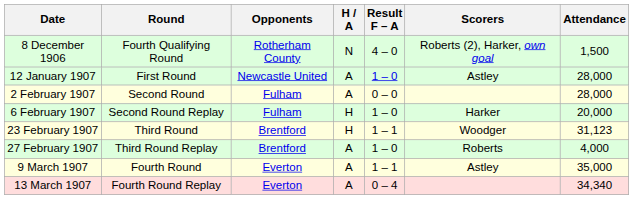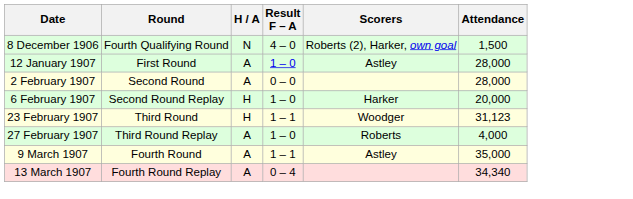- column: Opponents | Rotherham County | Newcastle United | Fulham | Fulham | Brentford | Brentford | Everton | Everton
